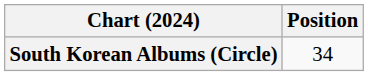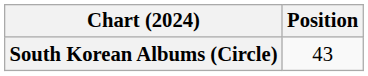South Korean Albums (Circle) | Position: 34 -> 43
